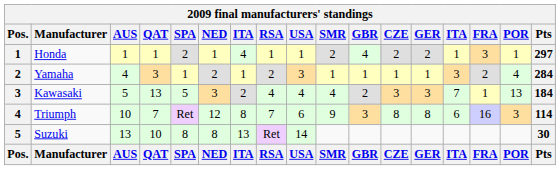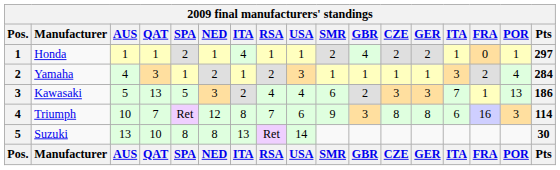Honda | FRA: 3 -> 0
Kawasaki | SMR: 4 -> 6
Kawasaki | Pts: 184 -> 186
